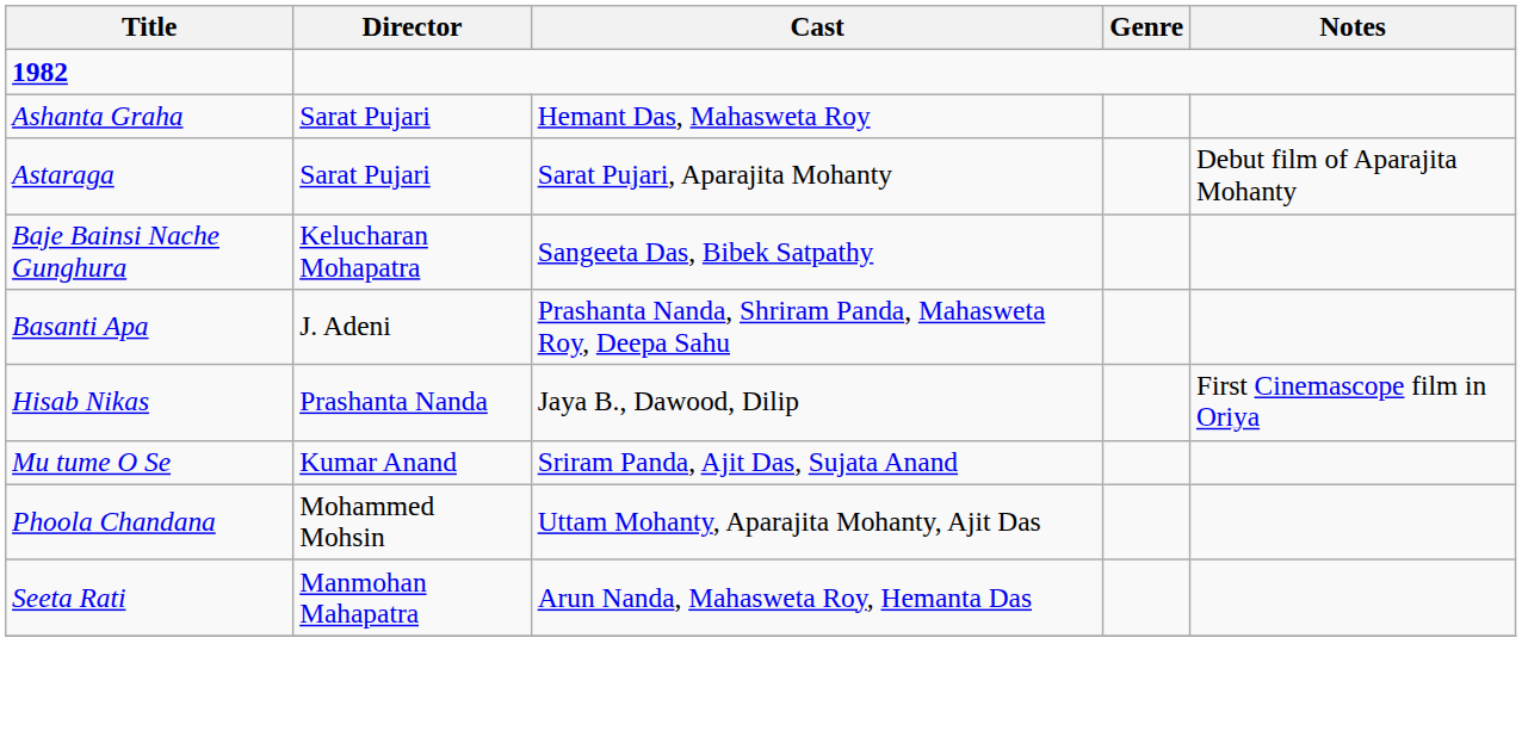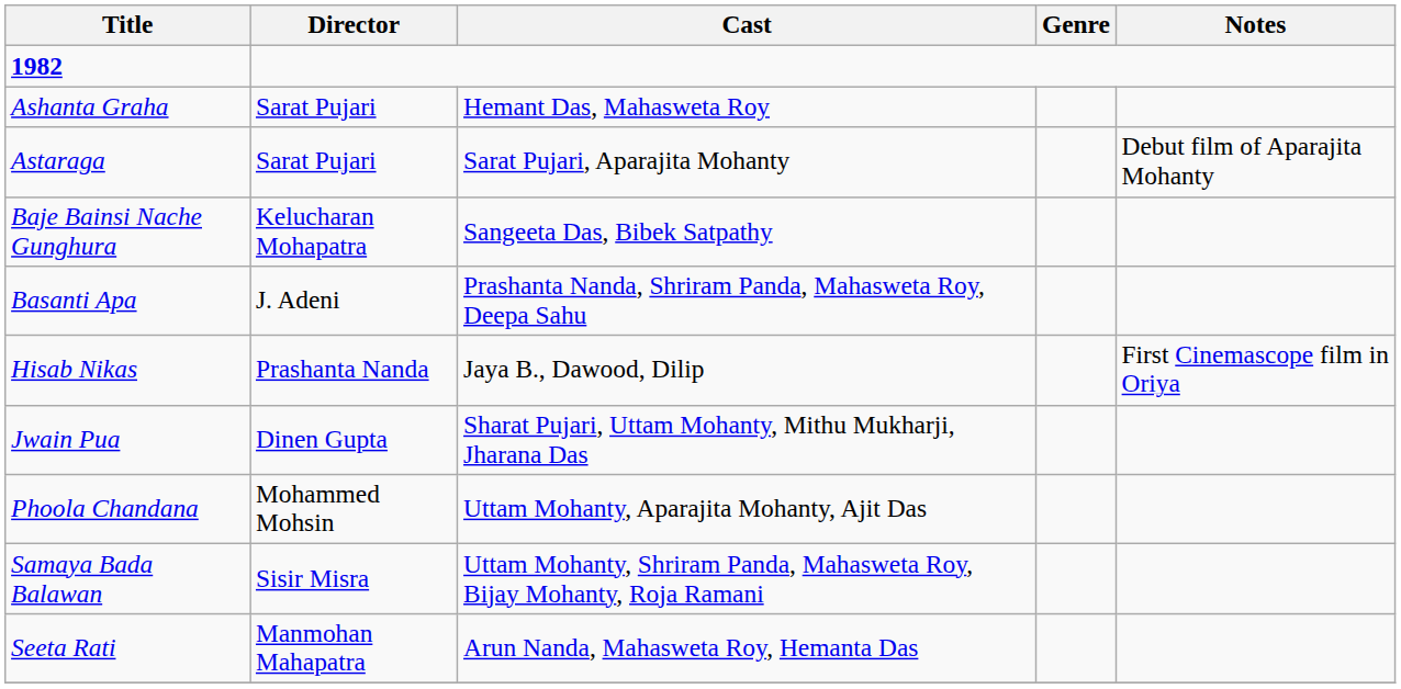+ row: Jwain Pua | Dinen Gupta | Sharat Pujari, Uttam Mohanty, Mithu Mukharji, Jharana Das
- row: Mu tume O Se | Kumar Anand | Sriram Panda, Ajit Das, Sujata Anand
+ row: Samaya Bada Balawan | Sisir Misra | Uttam Mohanty, Shriram Panda, Mahasweta Roy, Bijay Mohanty, Roja Ramani
